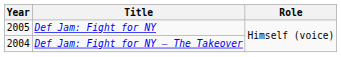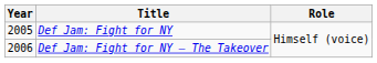Def Jam: Fight for NY – The Takeover | Year: 2004 -> 2006
